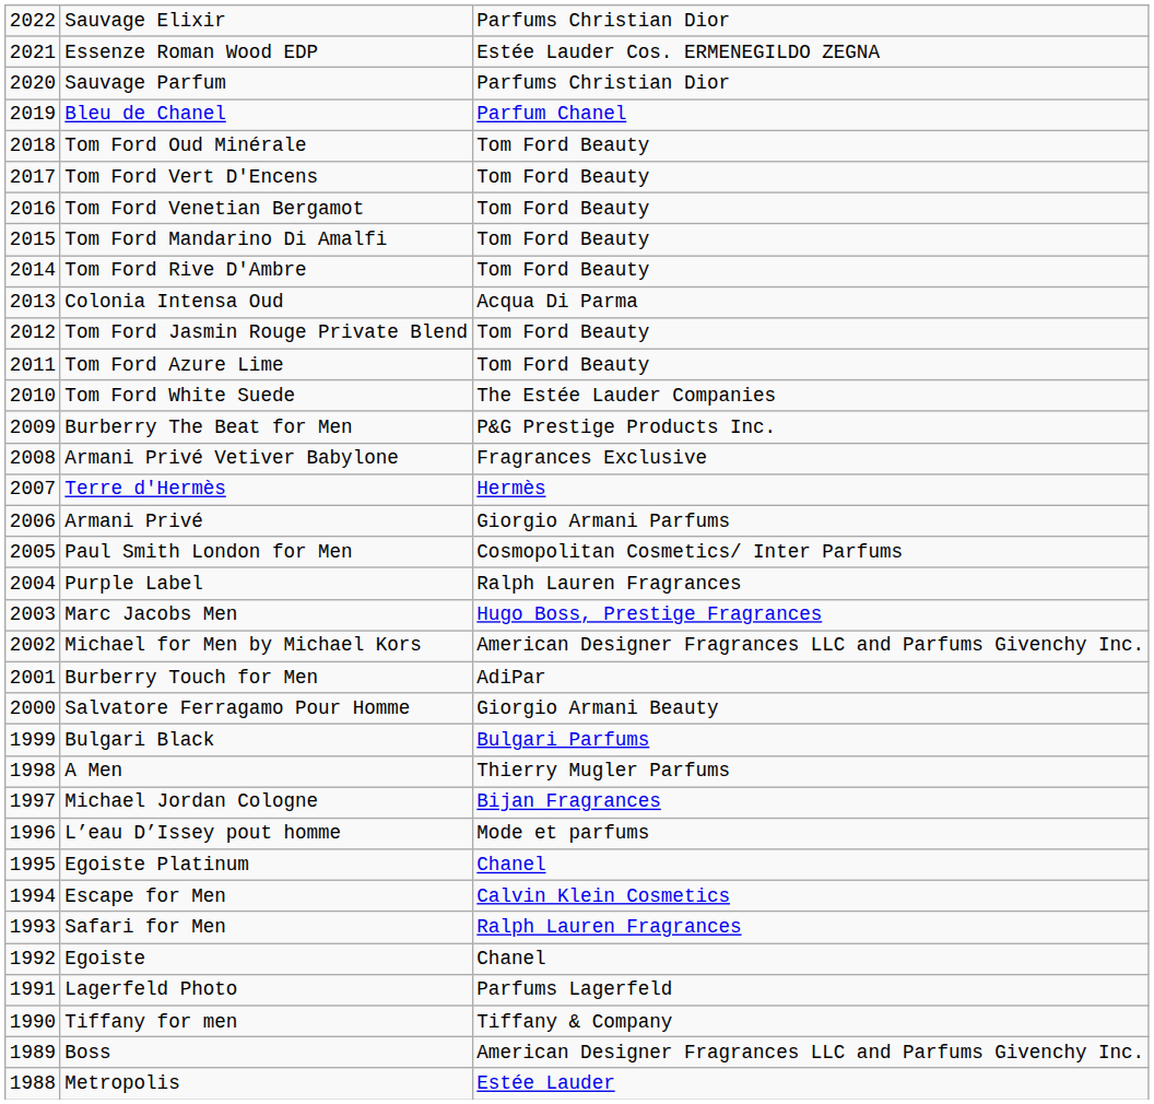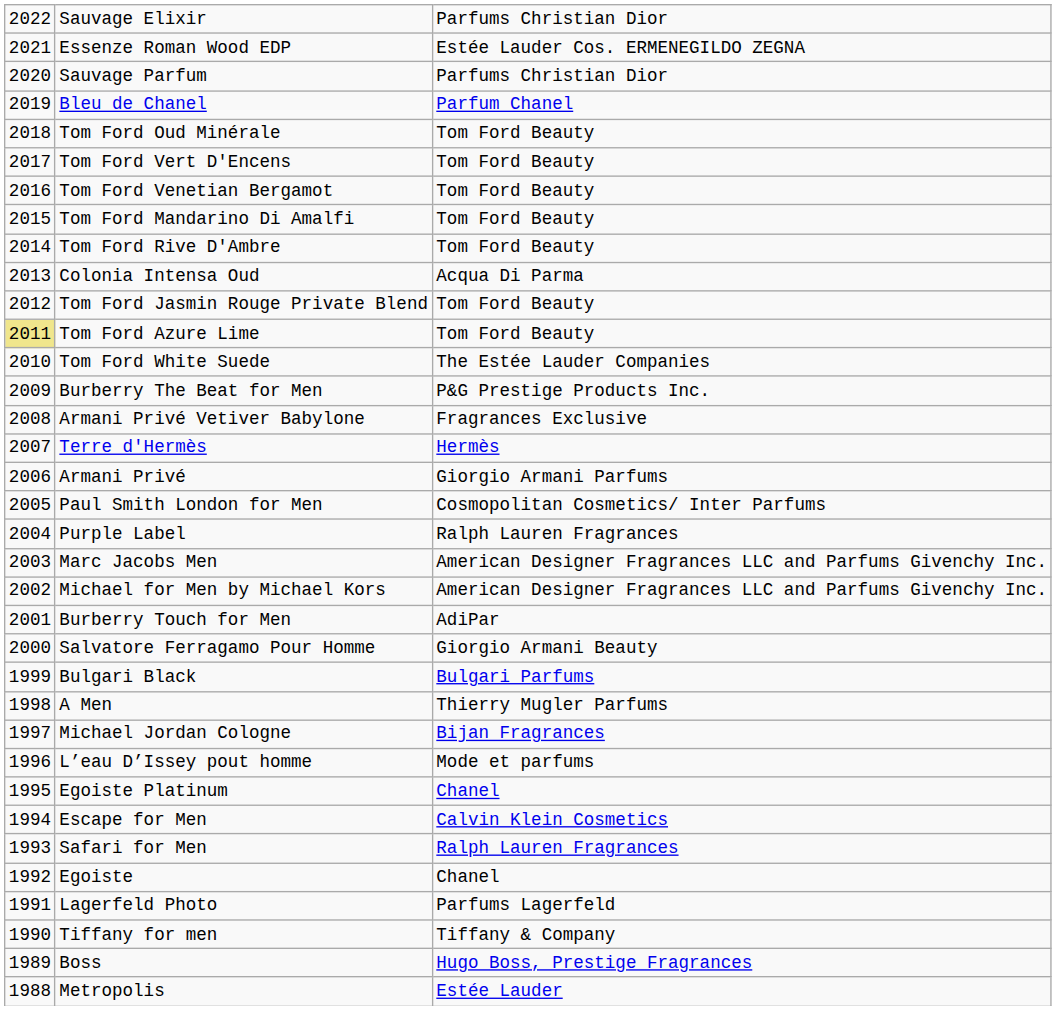Tom Ford Azure Lime | column 1: no background -> khaki background
Marc Jacobs Men | column 3: Hugo Boss, Prestige Fragrances -> American Designer Fragrances LLC and Parfums Givenchy Inc.
Boss | column 3: American Designer Fragrances LLC and Parfums Givenchy Inc. -> Hugo Boss, Prestige Fragrances
